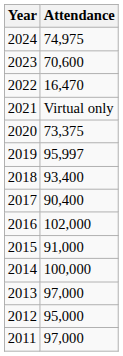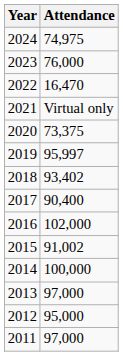2023 | Attendance: 70,600 -> 76,000
2018 | Attendance: 93,400 -> 93,402
2015 | Attendance: 91,000 -> 91,002
